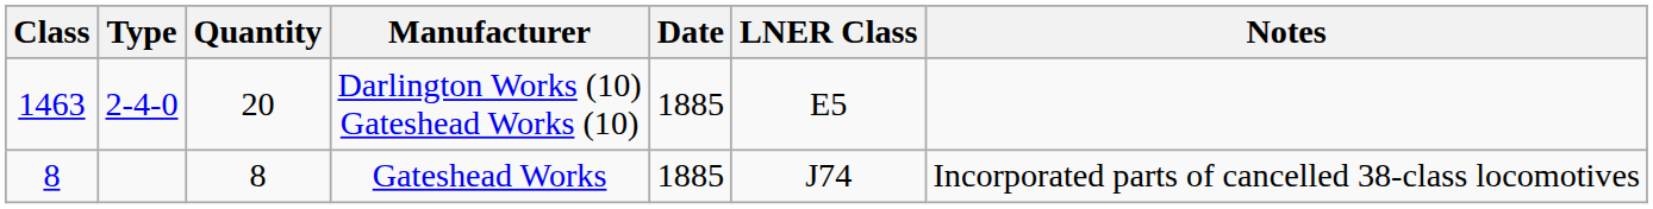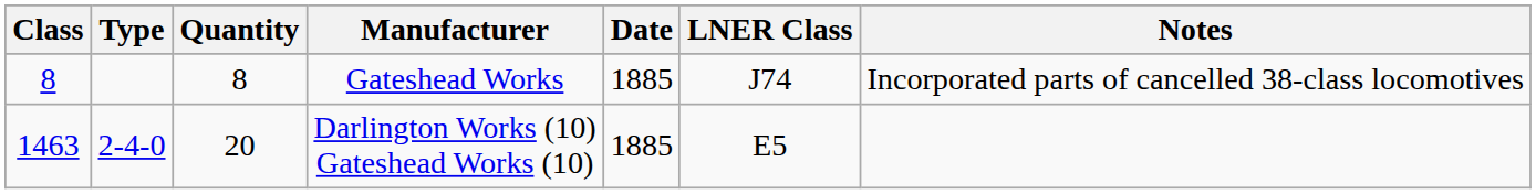rows swapped: Gateshead Works <-> Darlington Works (10) Gateshead Works (10)
